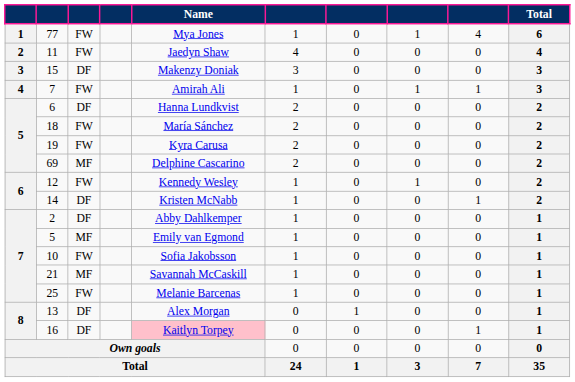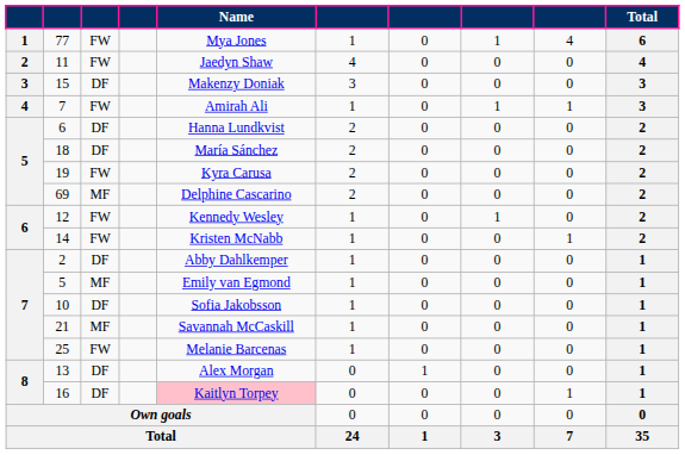18 | column 3: FW -> DF
14 | column 3: DF -> FW
10 | column 3: FW -> DF
